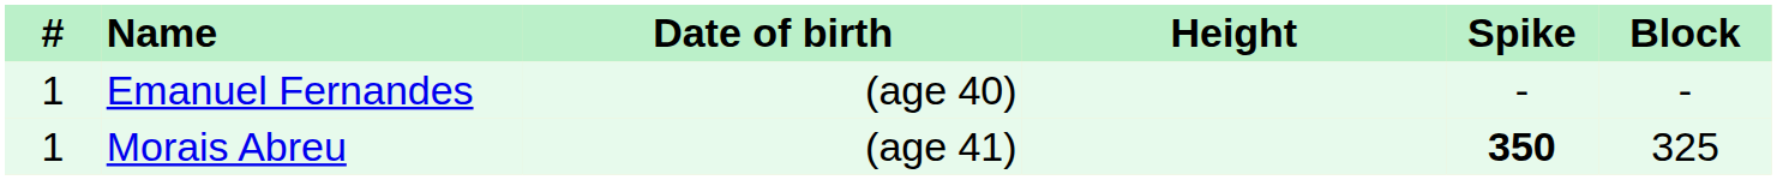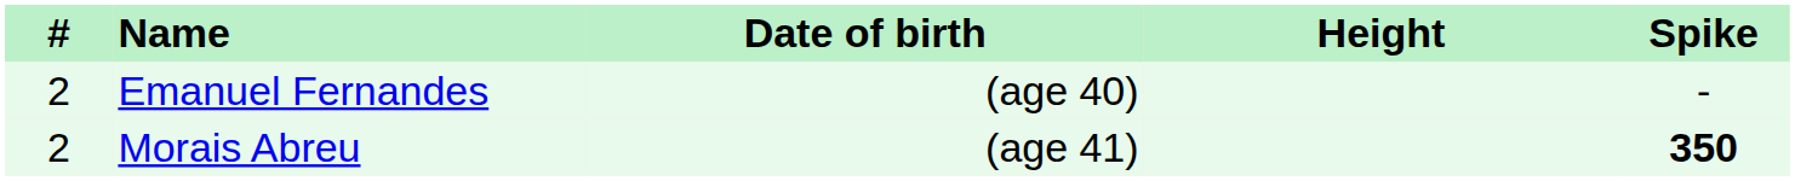- column: Block | - | 325
Emanuel Fernandes | #: 1 -> 2
Morais Abreu | #: 1 -> 2
